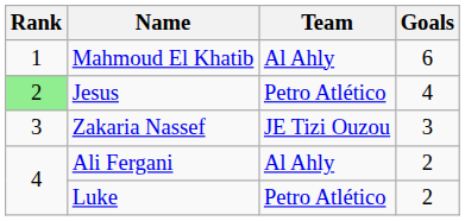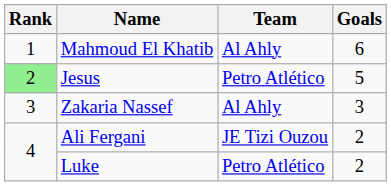Jesus | Goals: 4 -> 5
Zakaria Nassef | Team: JE Tizi Ouzou -> Al Ahly
Ali Fergani | Team: Al Ahly -> JE Tizi Ouzou
